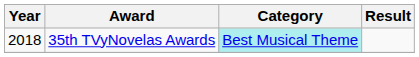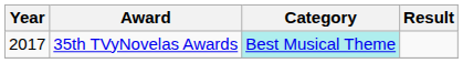35th TVyNovelas Awards | Year: 2018 -> 2017
